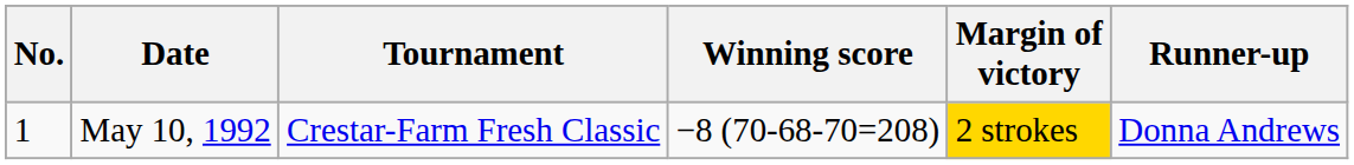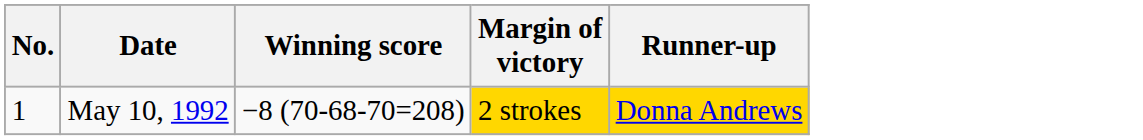- column: Tournament | Crestar-Farm Fresh Classic
May 10, 1992 | Runner-up: no background -> gold background
